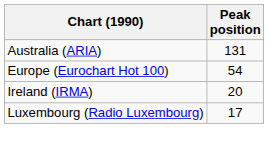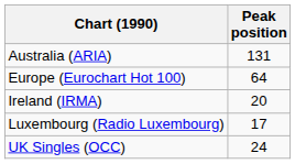Europe (Eurochart Hot 100) | Peak position: 54 -> 64
+ row: UK Singles (OCC) | 24
